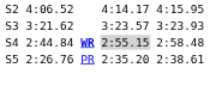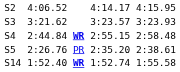2:44.84 WR | column 5: lightgrey background -> no background
+ row: S14 | 1:52.40 WR | 1:52.74 | 1:55.58
